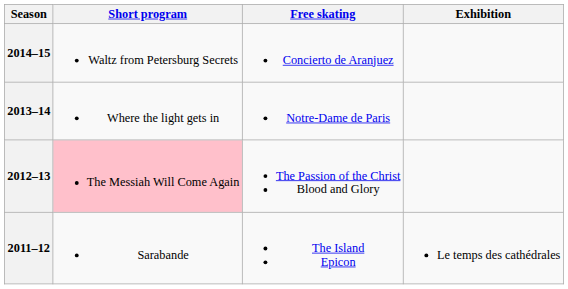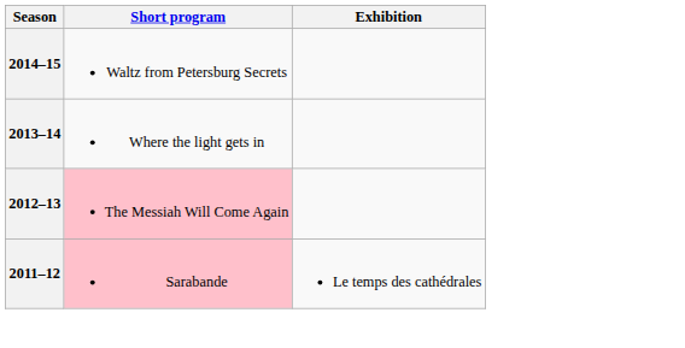- column: Free skating | Concierto de Aranjuez | Notre-Dame de Paris | The Passion of the Christ Blood and Glory | The Island Epicon
2011–12 | Short program: no background -> pink background
